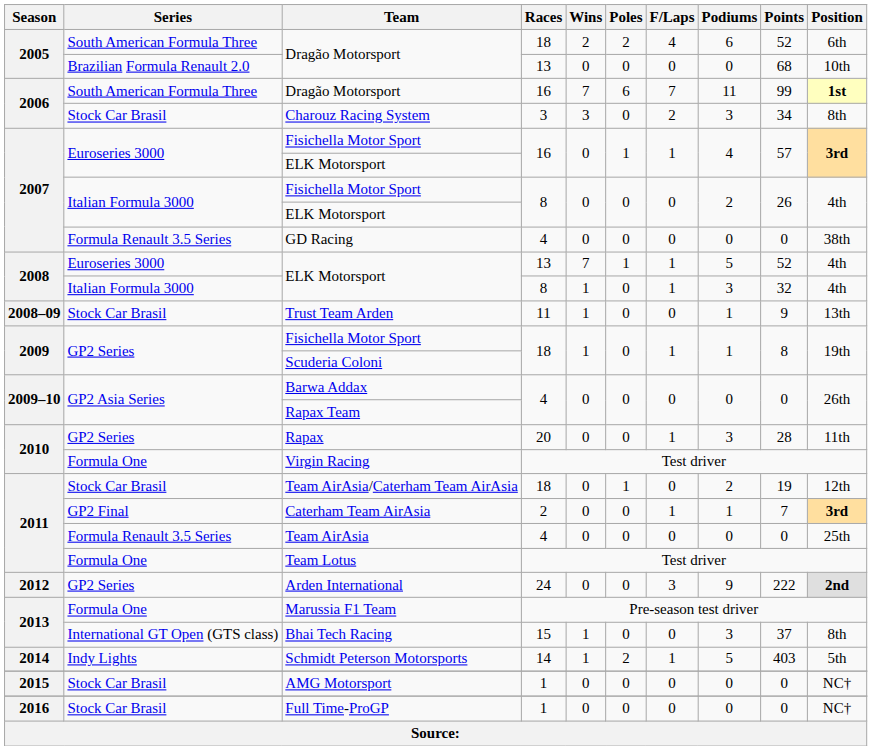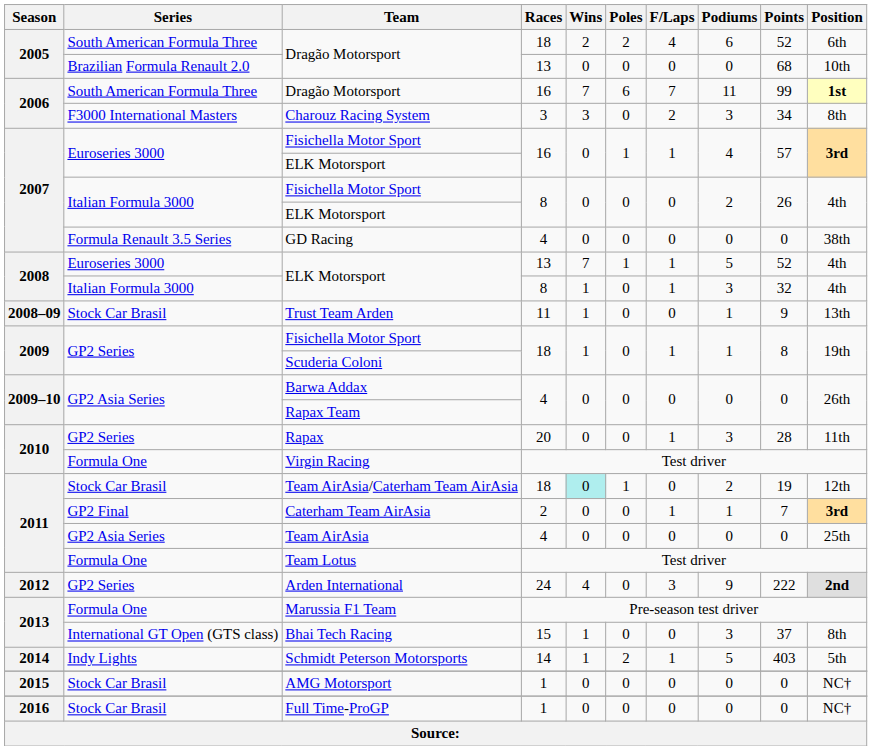Charouz Racing System | Series: Stock Car Brasil -> F3000 International Masters
Team AirAsia/Caterham Team AirAsia | Wins: no background -> paleturquoise background
Team AirAsia | Series: Formula Renault 3.5 Series -> GP2 Asia Series
Arden International | Wins: 0 -> 4
